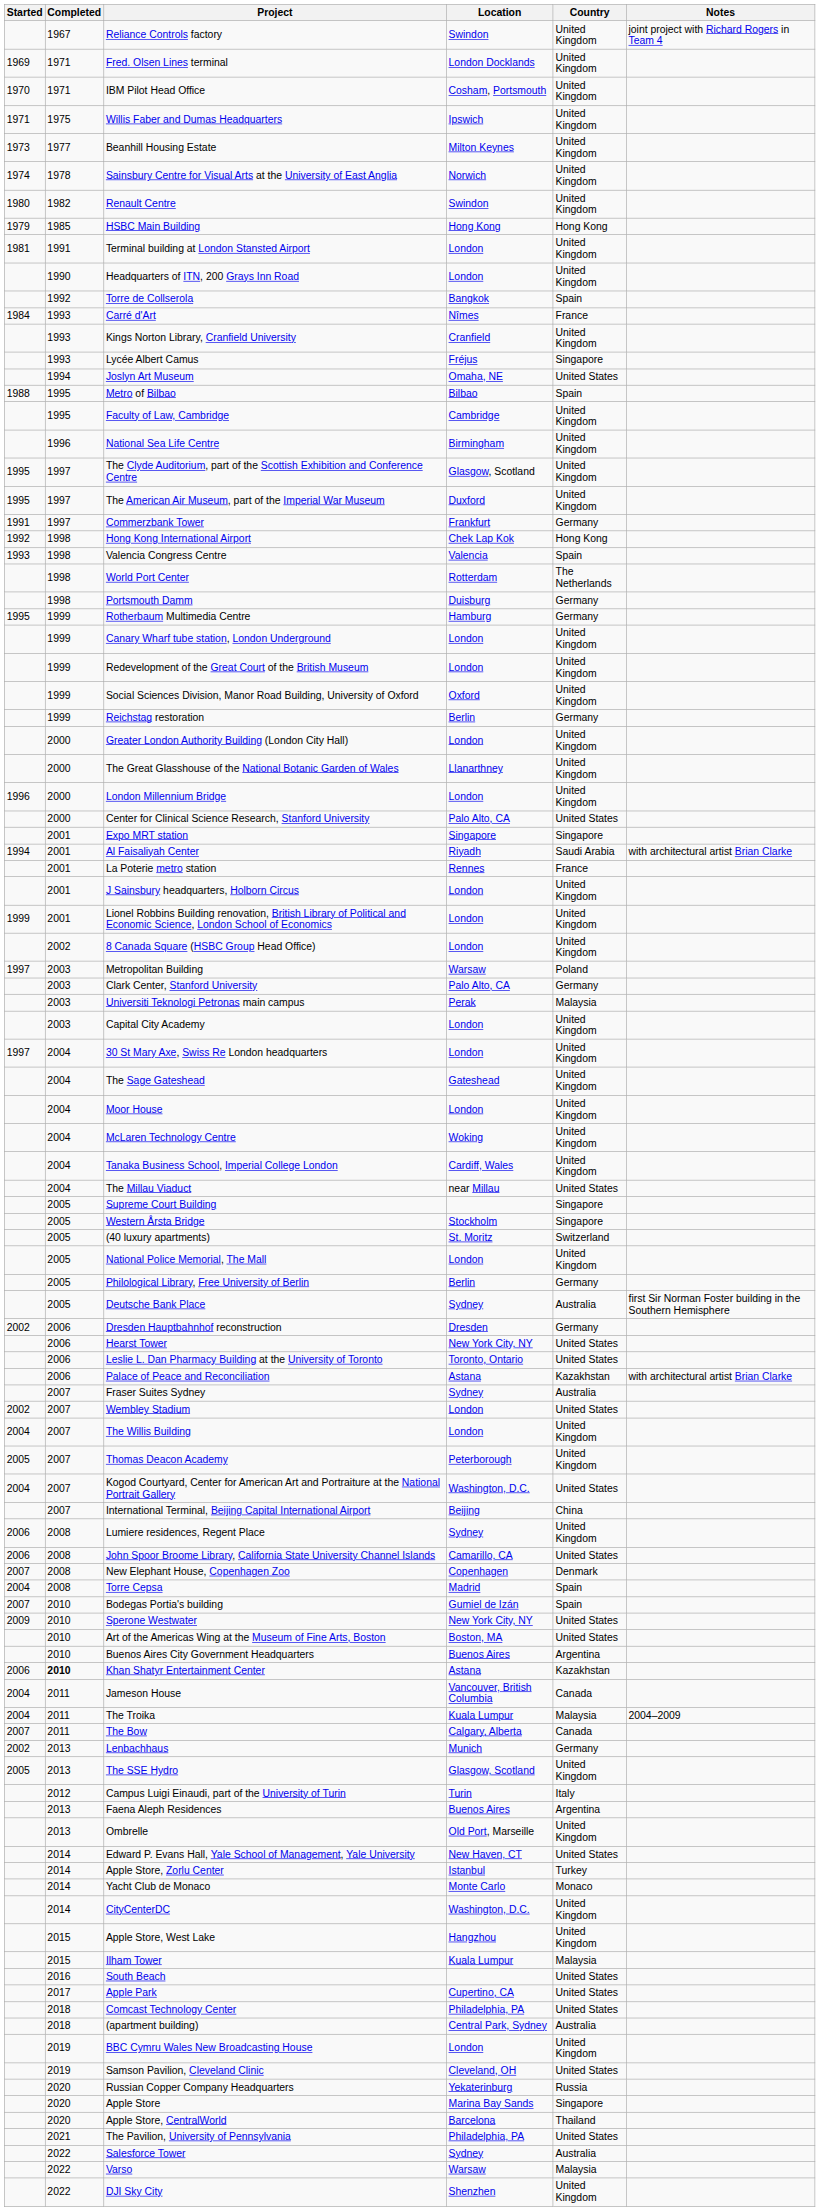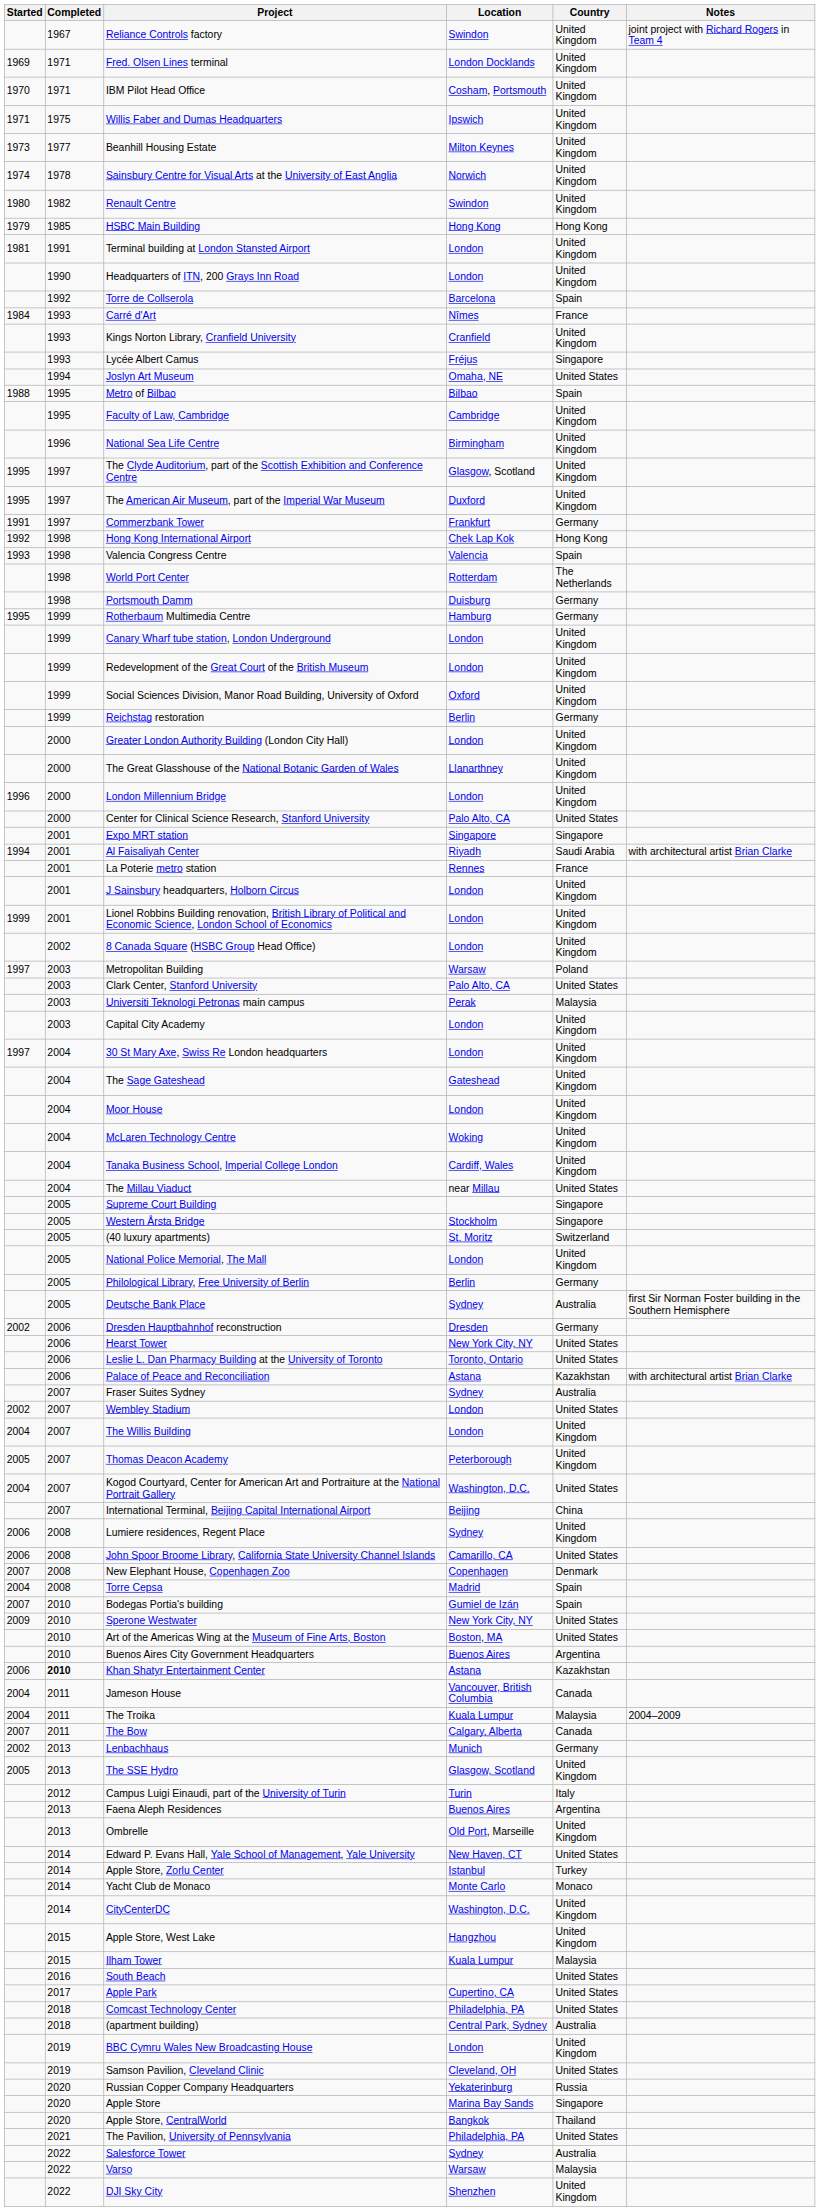Torre de Collserola | Location: Bangkok -> Barcelona
Clark Center, Stanford University | Country: Germany -> United States
Apple Store, CentralWorld | Location: Barcelona -> Bangkok
